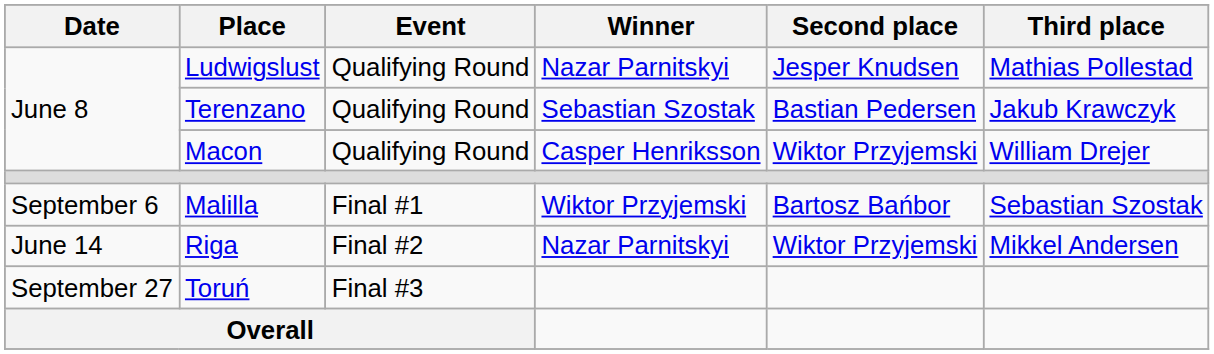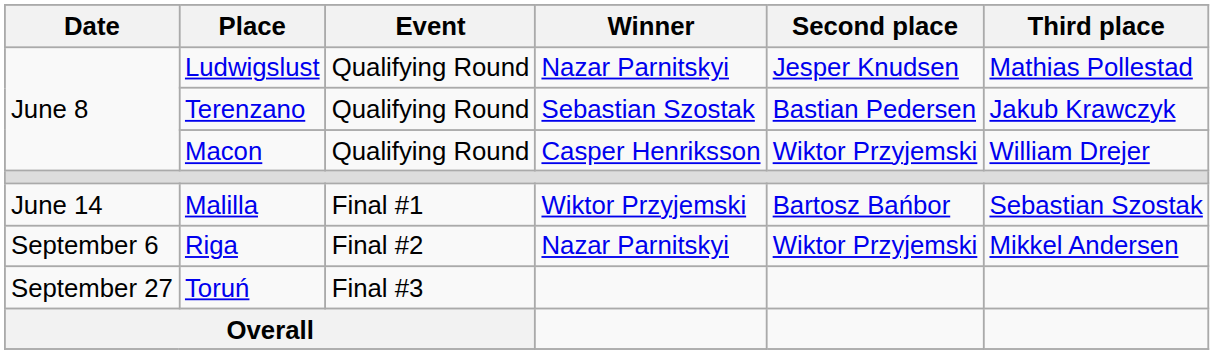Malilla | Date: September 6 -> June 14
Riga | Date: June 14 -> September 6
